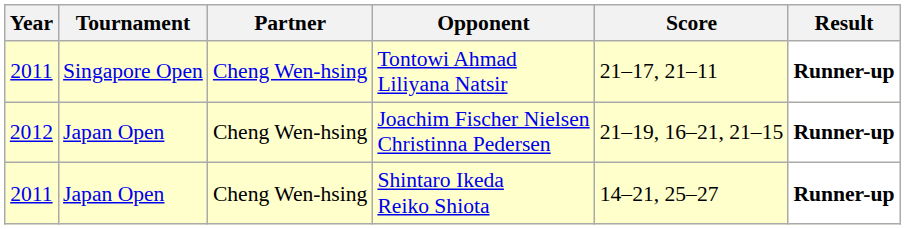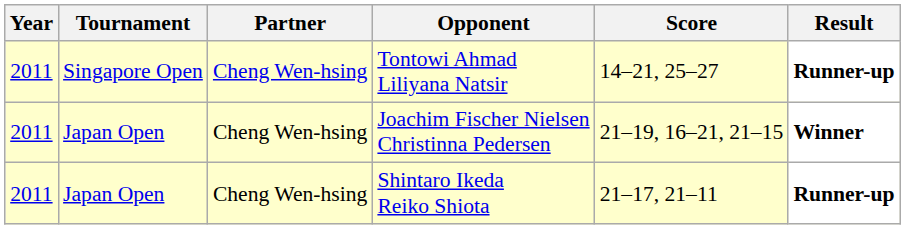Tontowi Ahmad Liliyana Natsir | Score: 21–17, 21–11 -> 14–21, 25–27
Joachim Fischer Nielsen Christinna Pedersen | Year: 2012 -> 2011
Joachim Fischer Nielsen Christinna Pedersen | Result: Runner-up -> Winner
Shintaro Ikeda Reiko Shiota | Score: 14–21, 25–27 -> 21–17, 21–11
